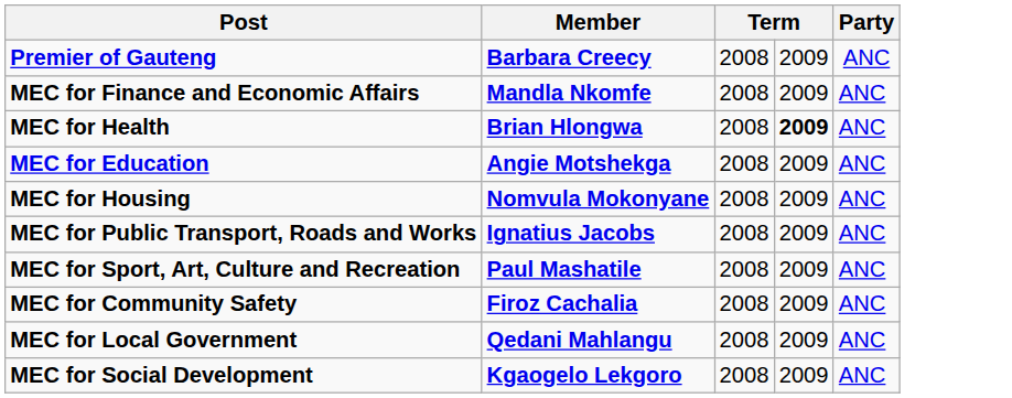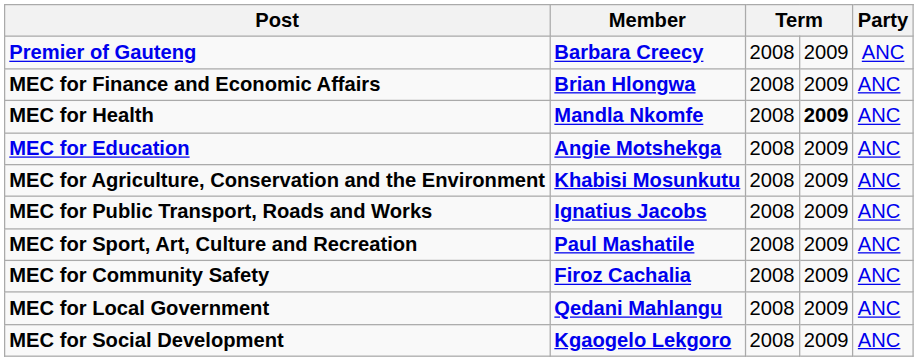MEC for Finance and Economic Affairs | Member: Mandla Nkomfe -> Brian Hlongwa
MEC for Health | Member: Brian Hlongwa -> Mandla Nkomfe
+ row: MEC for Agriculture, Conservation and the Environment | Khabisi Mosunkutu | 2008 | 2009 | ANC
- row: MEC for Housing | Nomvula Mokonyane | 2008 | 2009 | ANC
